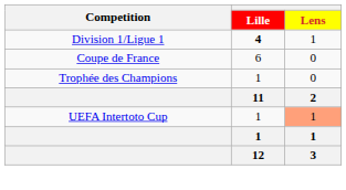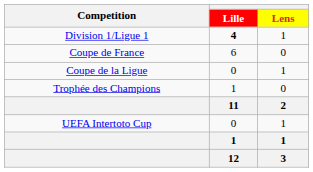+ row: Coupe de la Ligue | 0 | 1
UEFA Intertoto Cup | Lille: 1 -> 0
UEFA Intertoto Cup | Lens: lightsalmon background -> no background
